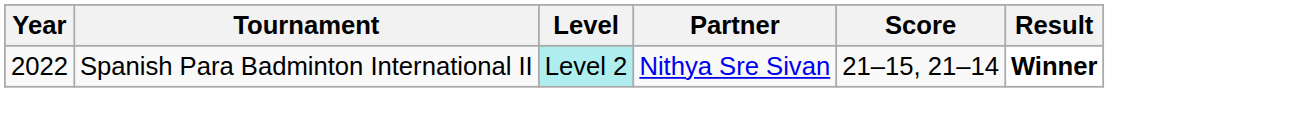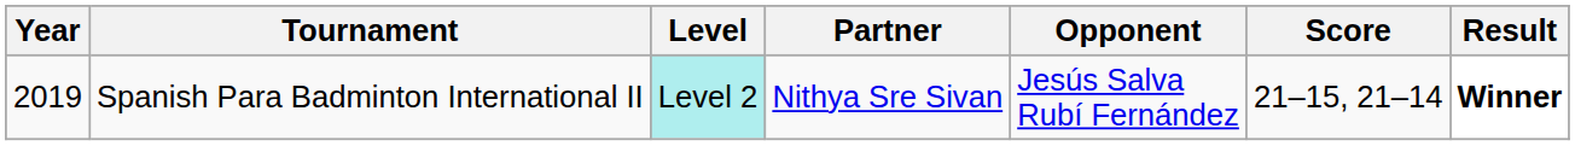+ column: Opponent | Jesús Salva Rubí Fernández
Spanish Para Badminton International II | Year: 2022 -> 2019
